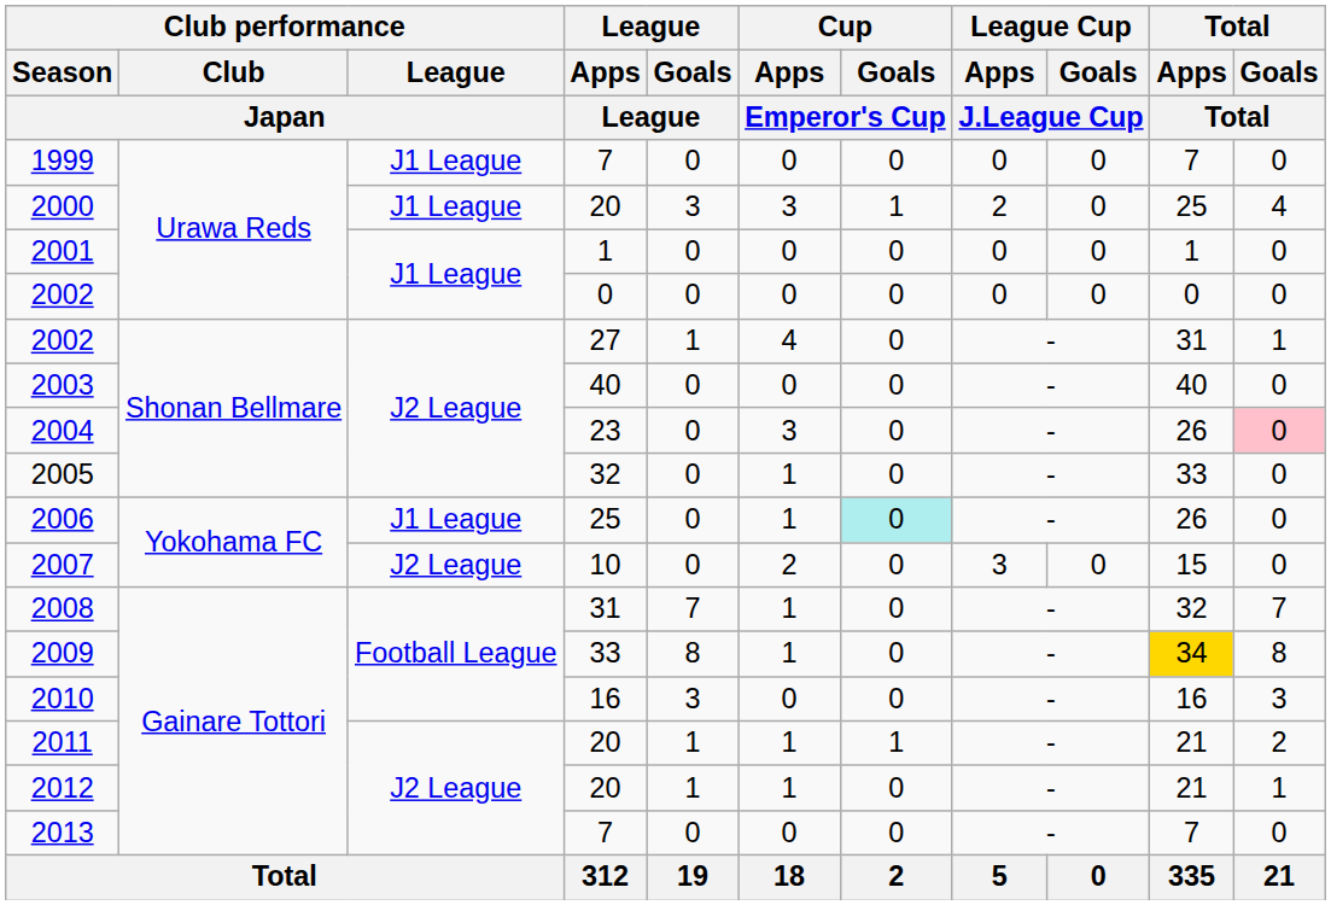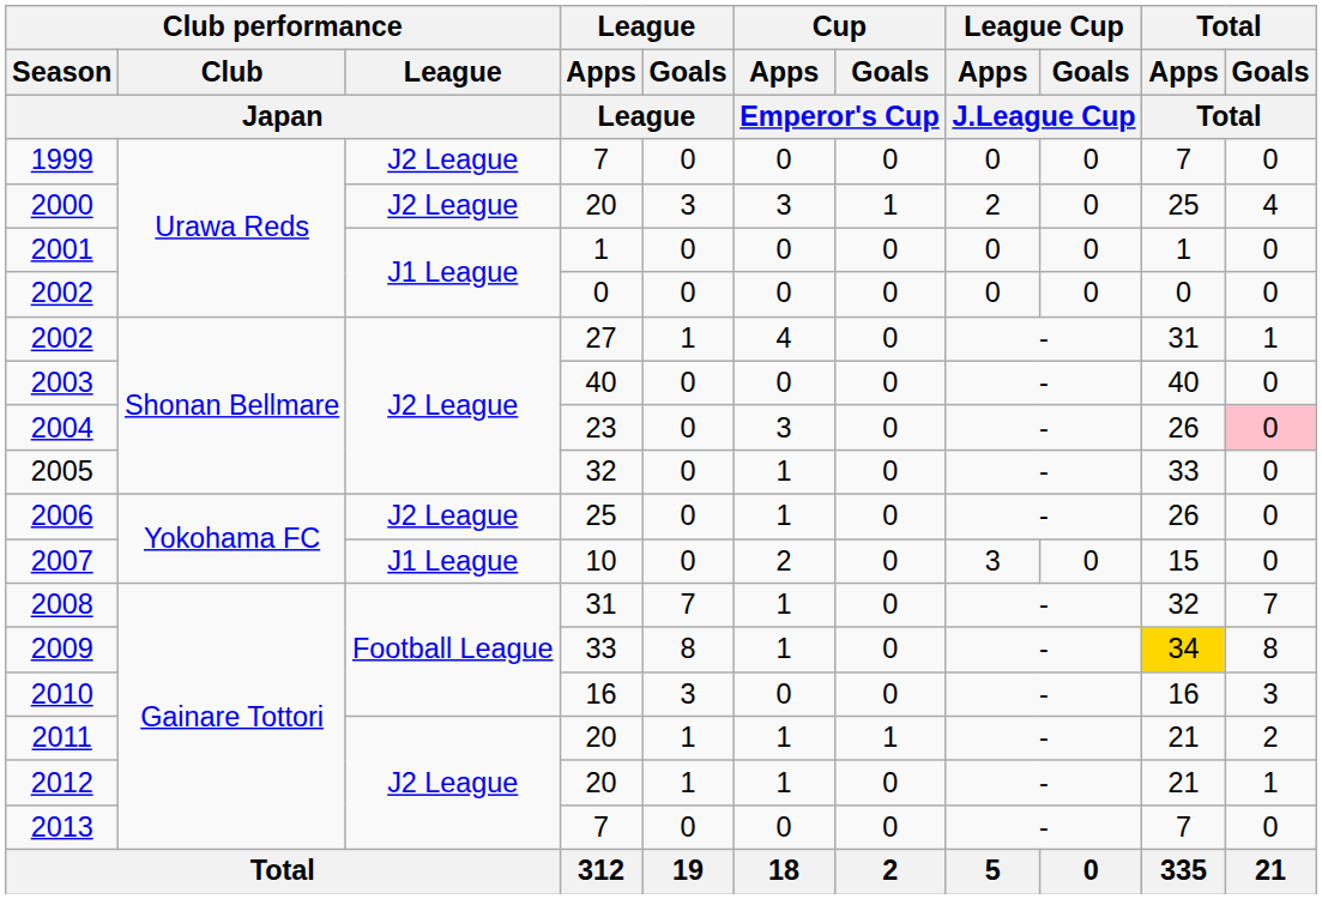1999 | Club performance / League / Japan: J1 League -> J2 League
2000 | Club performance / League / Japan: J1 League -> J2 League
2006 | Club performance / League / Japan: J1 League -> J2 League
2006 | Cup / Goals / Emperor's Cup: paleturquoise background -> no background
2007 | Club performance / League / Japan: J2 League -> J1 League
